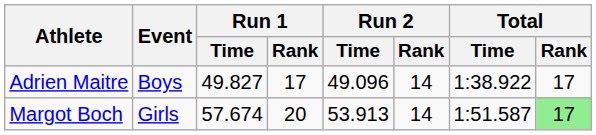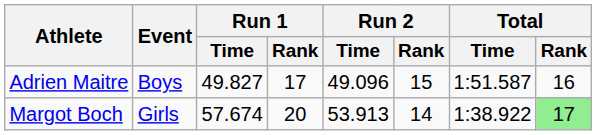Adrien Maitre | Run 2 / Rank: 14 -> 15
Adrien Maitre | Total / Time: 1:38.922 -> 1:51.587
Adrien Maitre | Total / Rank: 17 -> 16
Margot Boch | Total / Time: 1:51.587 -> 1:38.922
